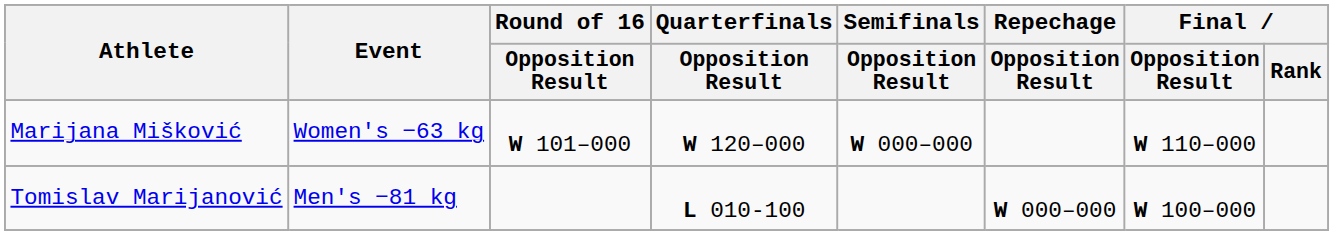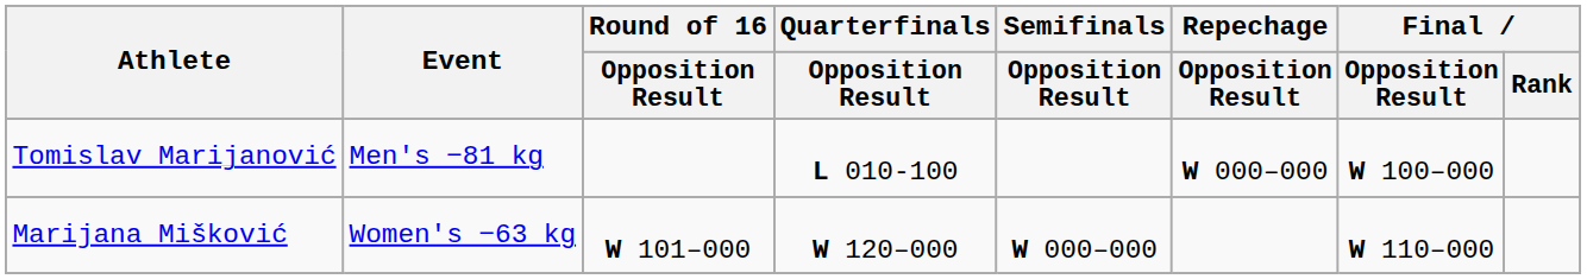rows swapped: Tomislav Marijanović <-> Marijana Mišković
